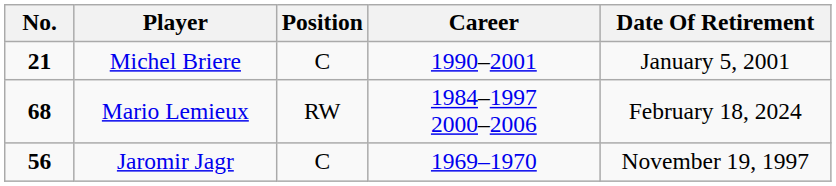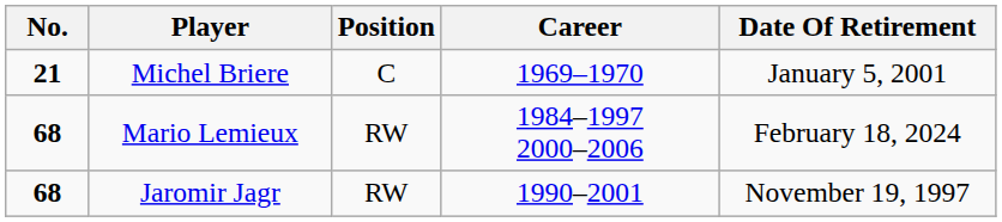Michel Briere | Career: 1990–2001 -> 1969–1970
Jaromir Jagr | No.: 56 -> 68
Jaromir Jagr | Position: C -> RW
Jaromir Jagr | Career: 1969–1970 -> 1990–2001
